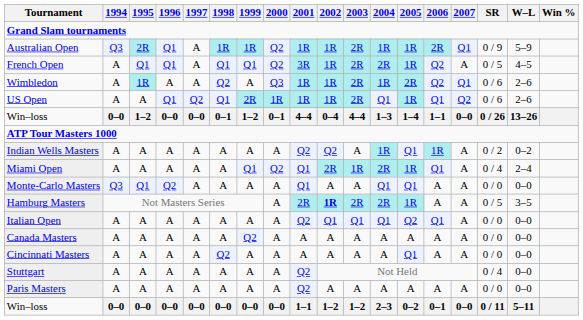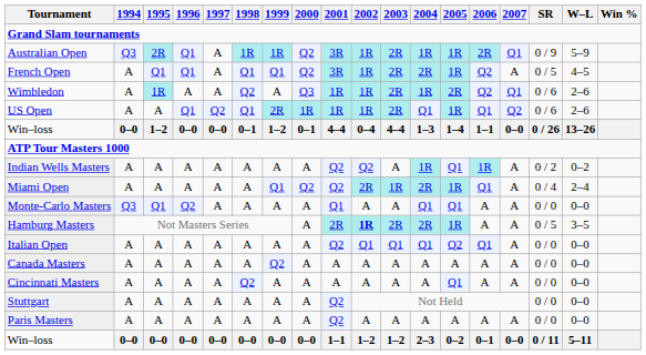Australian Open | 2001: 1R -> 3R
Miami Open | 2001: Q1 -> Q2
Stuttgart | SR: 0 / 4 -> 0 / 0
